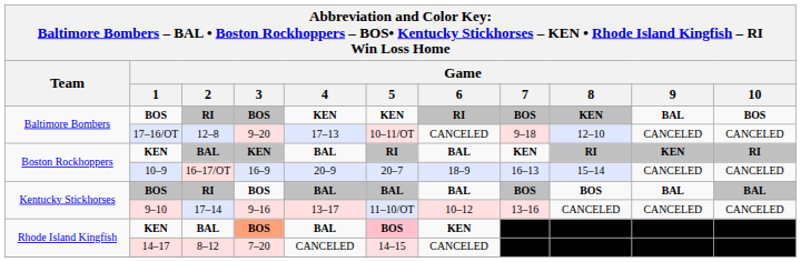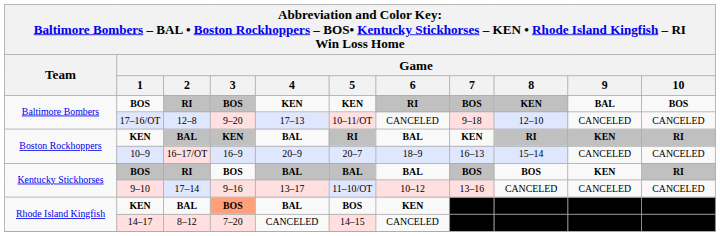Kentucky Stickhorses / BOS | Game / 9: BAL -> KEN
Kentucky Stickhorses / BOS | Game / 10: BAL -> RI
Rhode Island Kingfish / KEN | Game / 5: pink background -> no background
